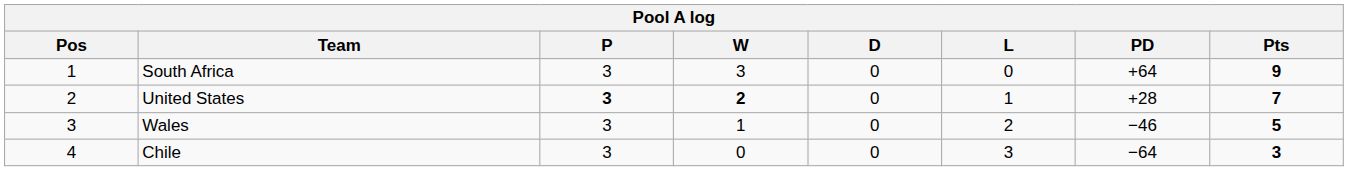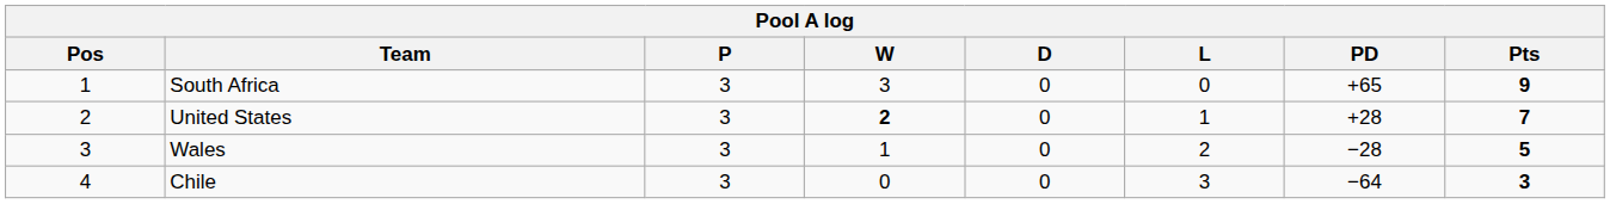South Africa | PD: +64 -> +65
United States | P: bold -> normal
Wales | PD: −46 -> −28
